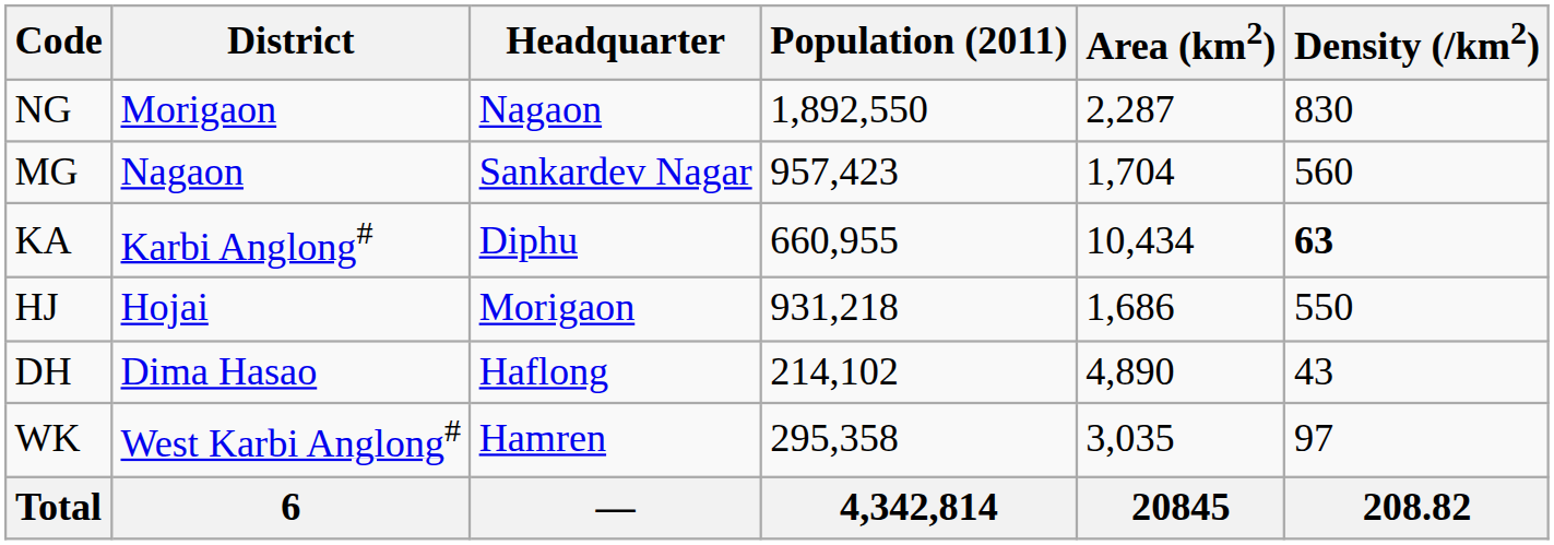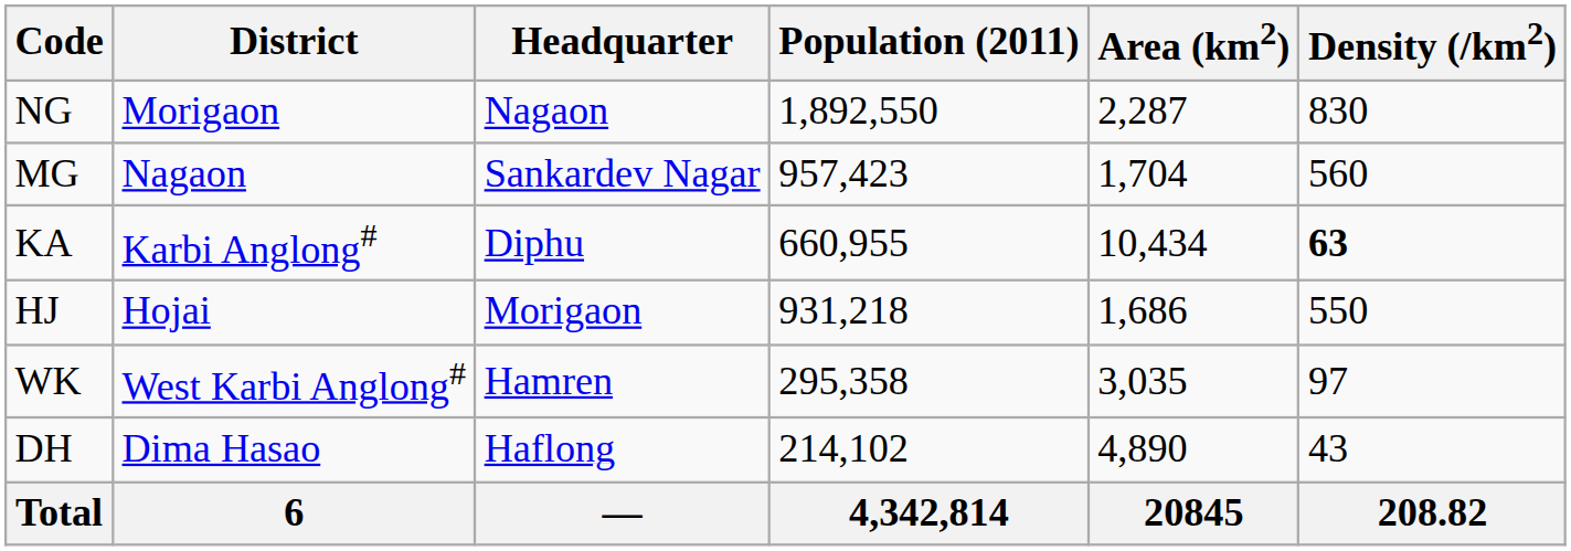rows swapped: DH <-> WK
